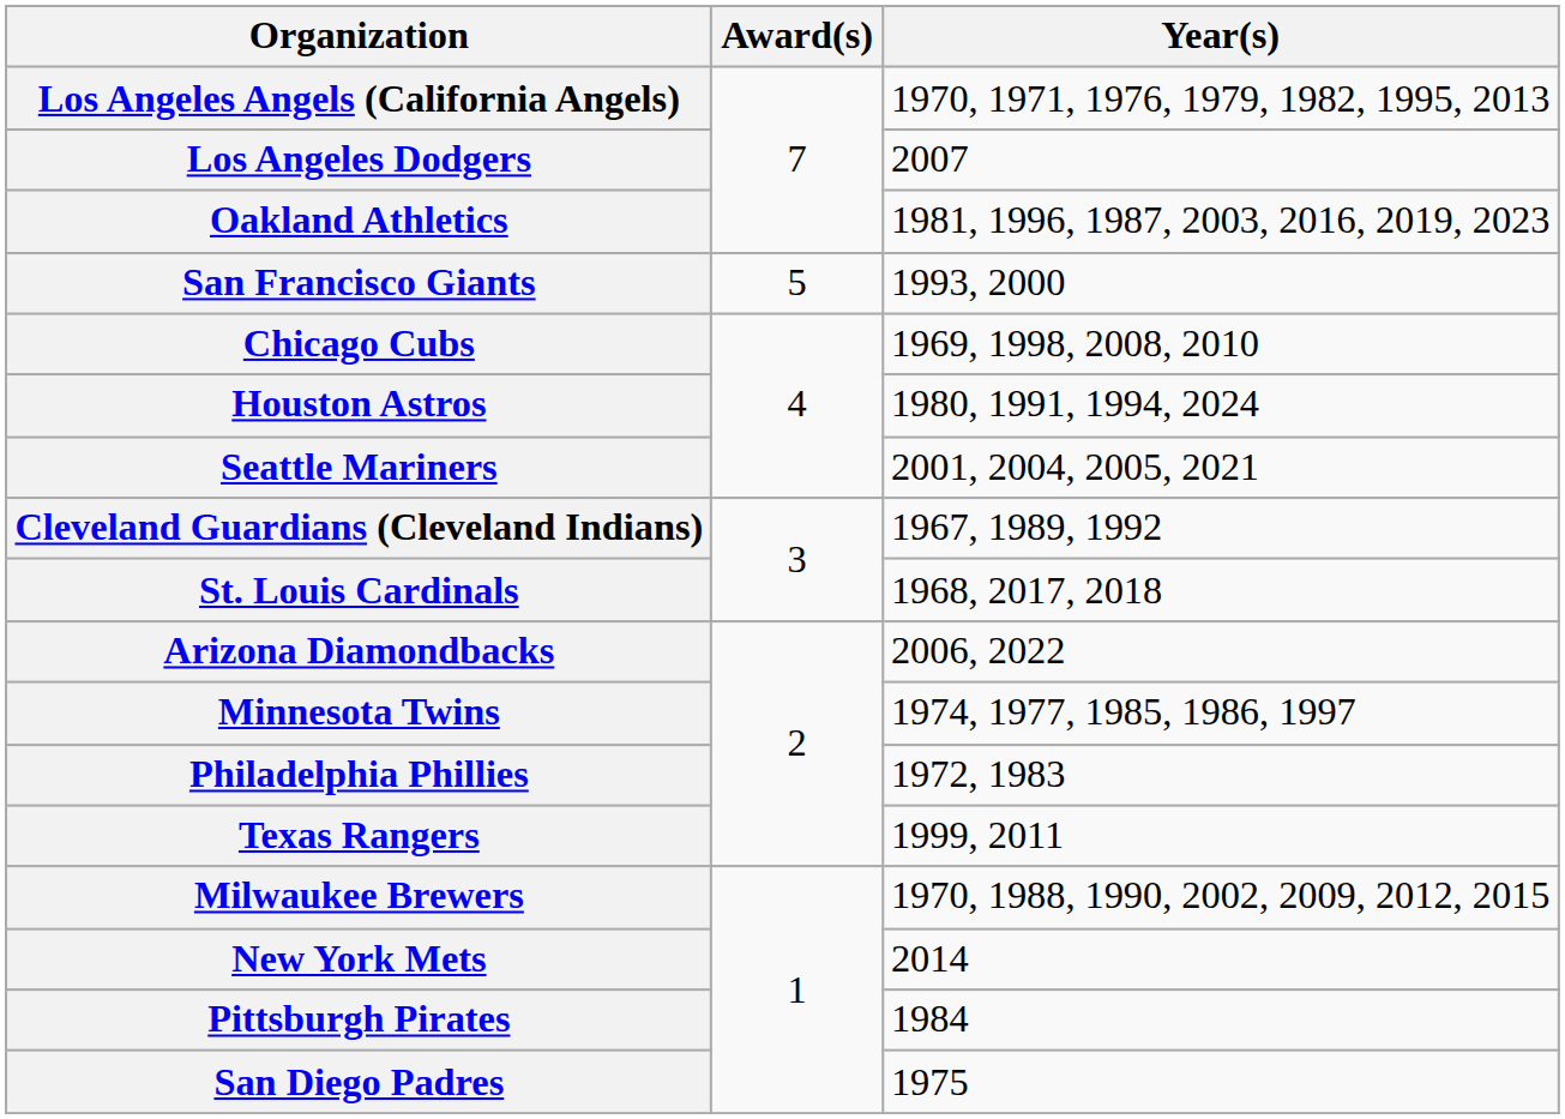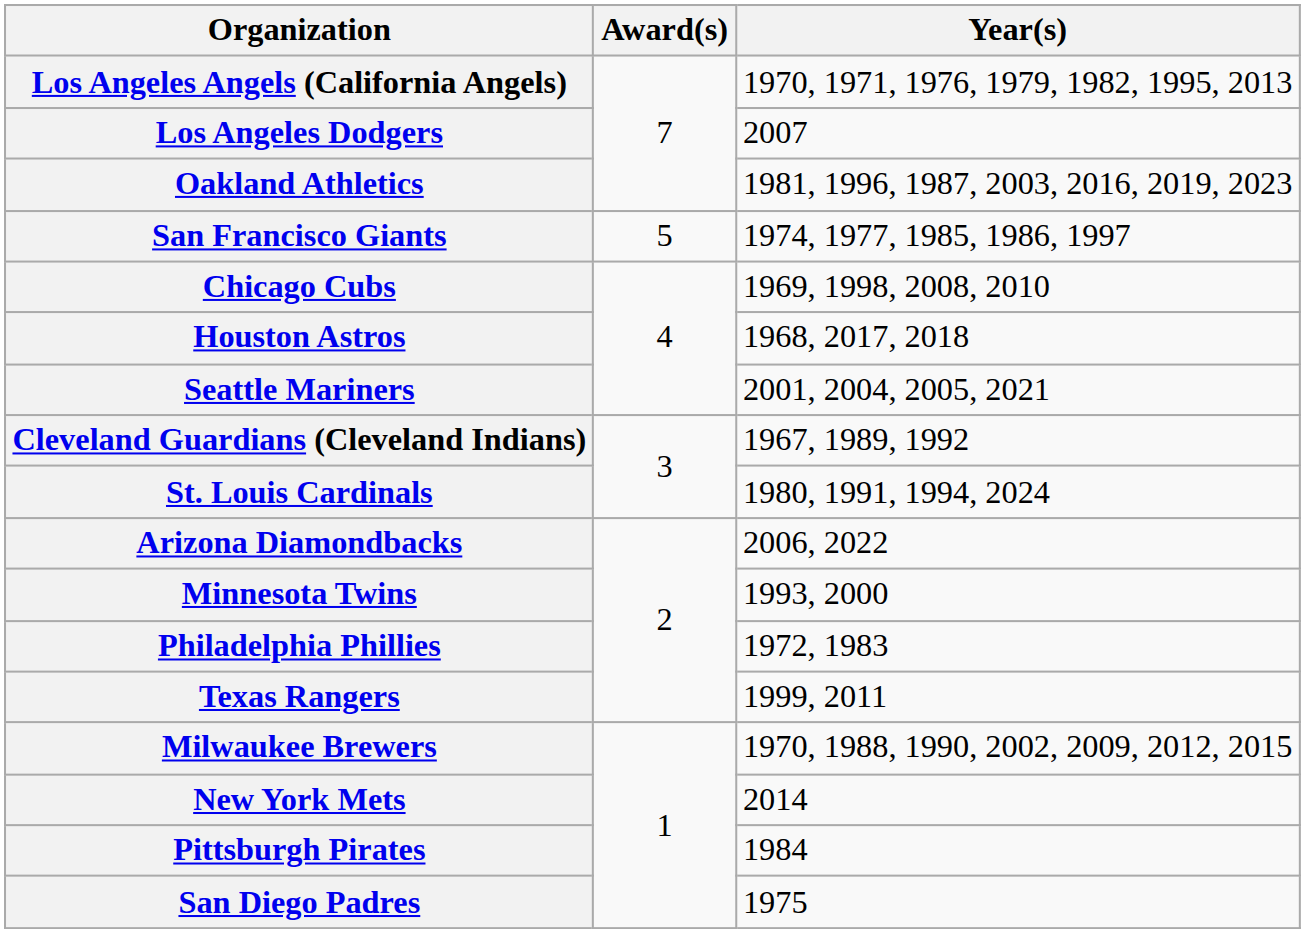San Francisco Giants | Year(s): 1993, 2000 -> 1974, 1977, 1985, 1986, 1997
Houston Astros | Year(s): 1980, 1991, 1994, 2024 -> 1968, 2017, 2018
St. Louis Cardinals | Year(s): 1968, 2017, 2018 -> 1980, 1991, 1994, 2024
Minnesota Twins | Year(s): 1974, 1977, 1985, 1986, 1997 -> 1993, 2000
